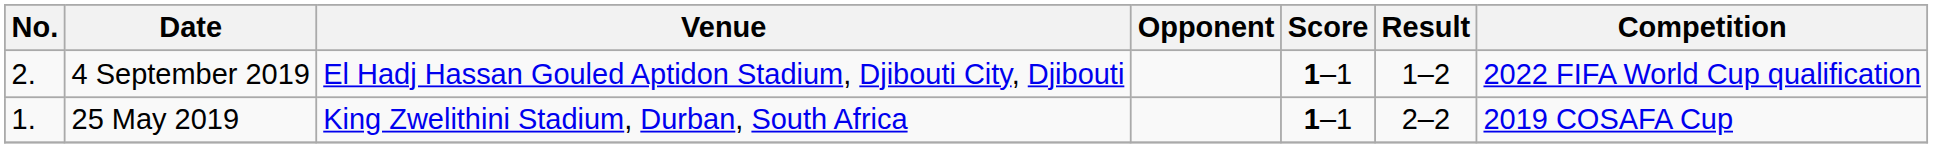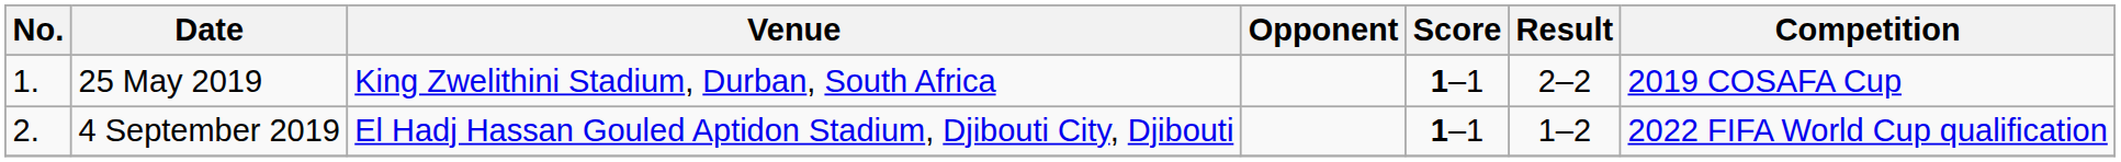rows swapped: 25 May 2019 <-> 4 September 2019
